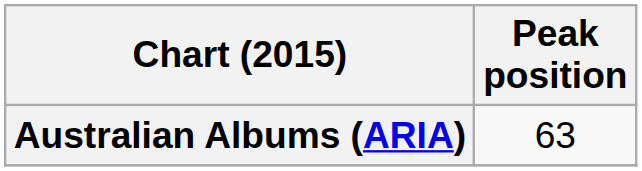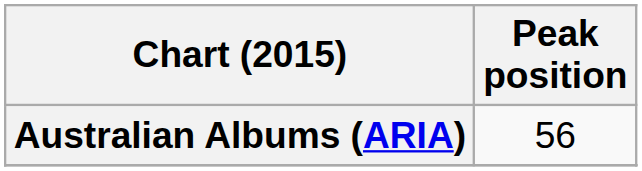Australian Albums (ARIA) | Peak position: 63 -> 56
